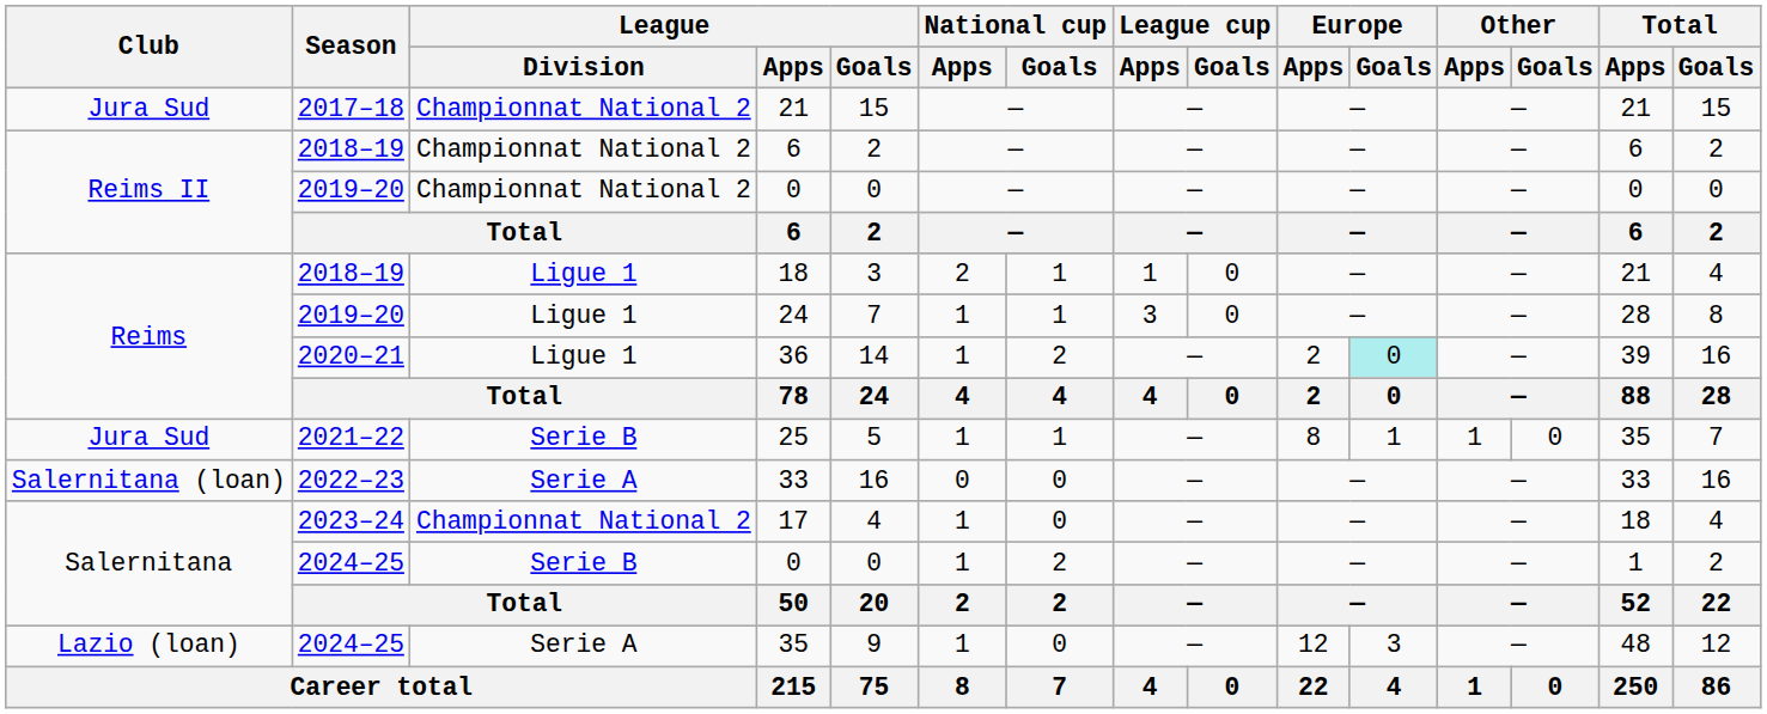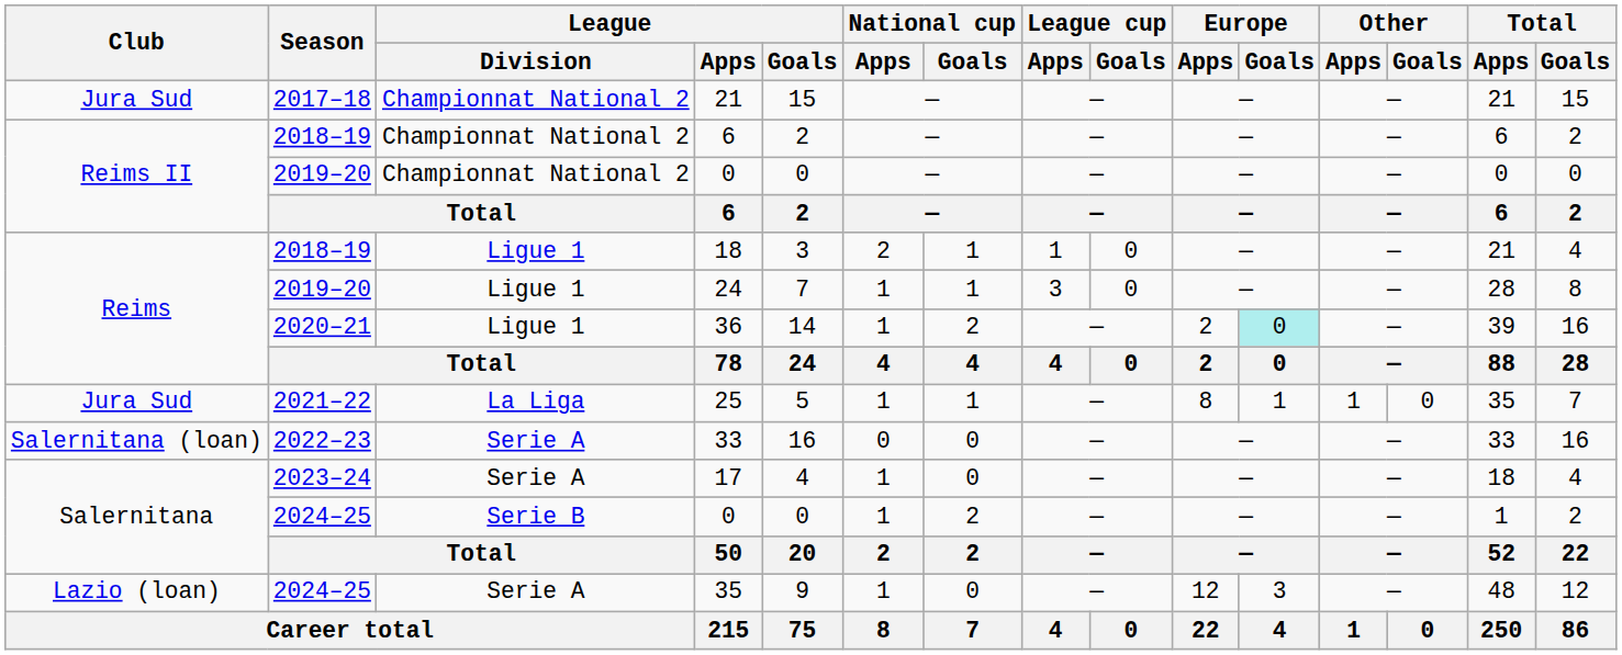25 | League / Division: Serie B -> La Liga
17 | League / Division: Championnat National 2 -> Serie A
